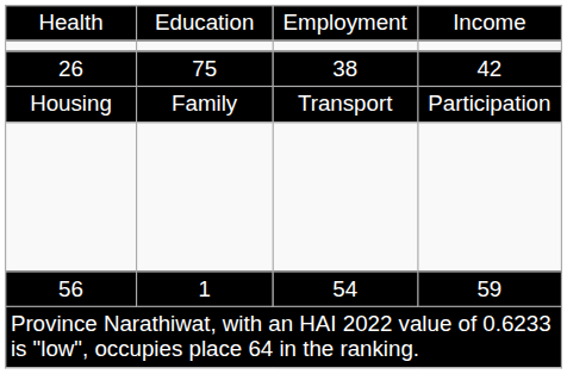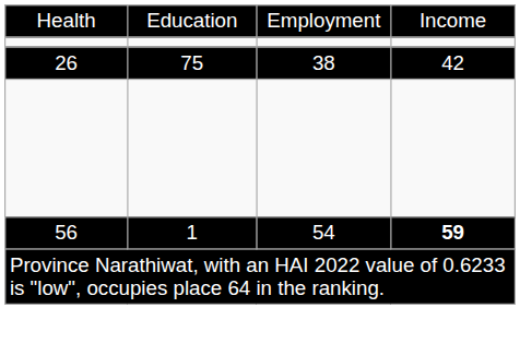- row: Housing | Family | Transport | Participation
56 | column 4: normal -> bold
